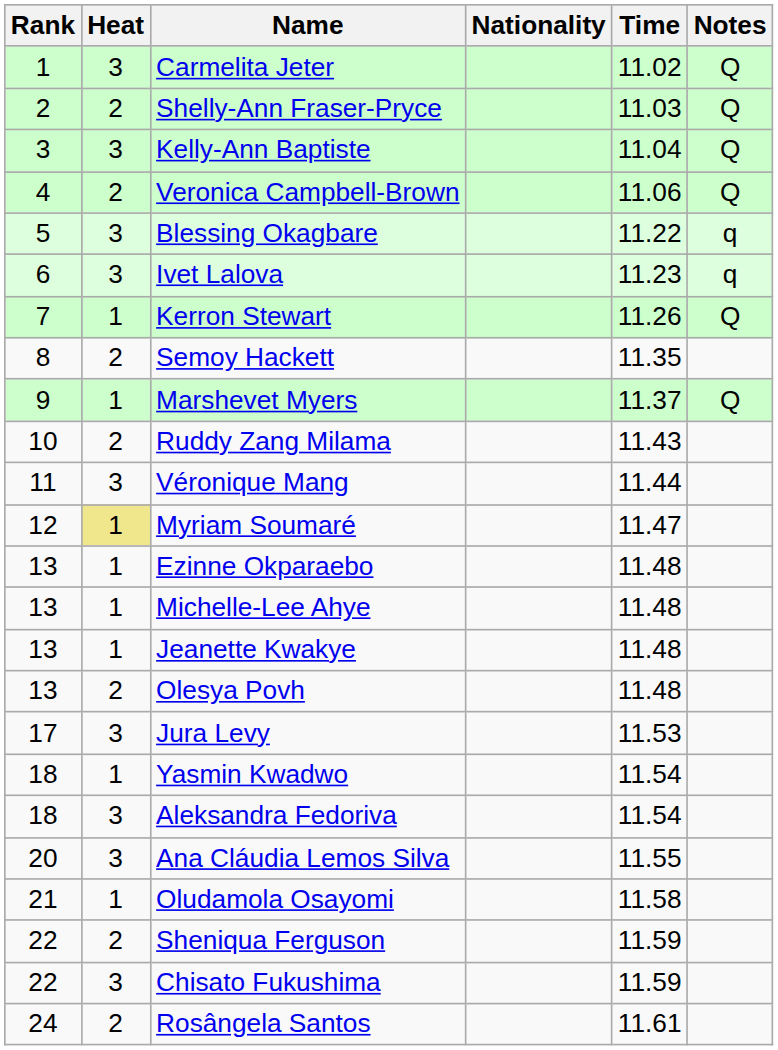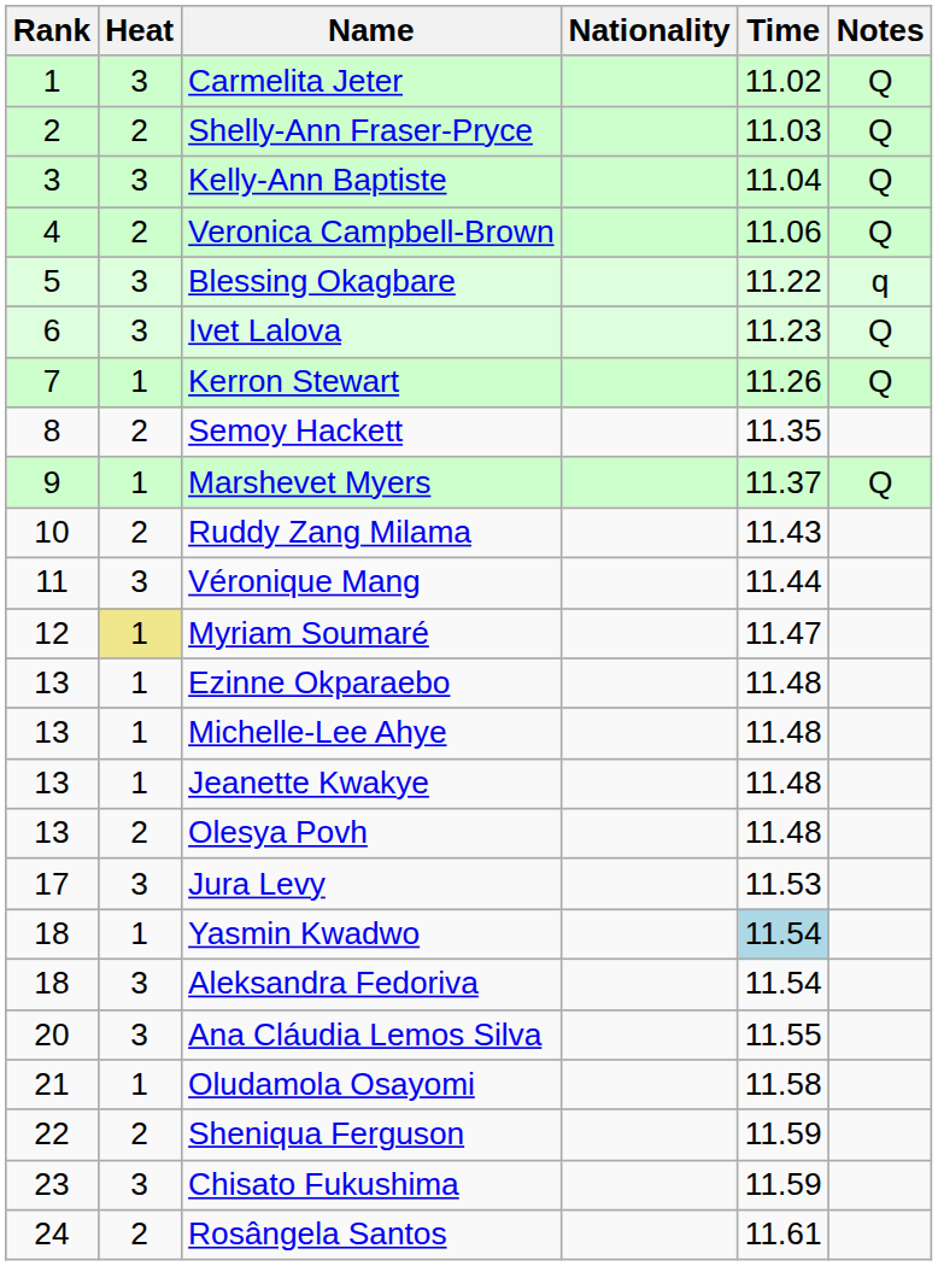Ivet Lalova | Notes: q -> Q
Yasmin Kwadwo | Time: no background -> lightblue background
Chisato Fukushima | Rank: 22 -> 23
